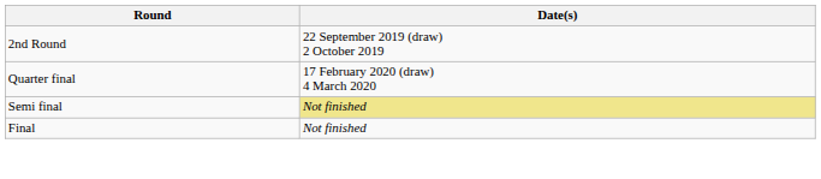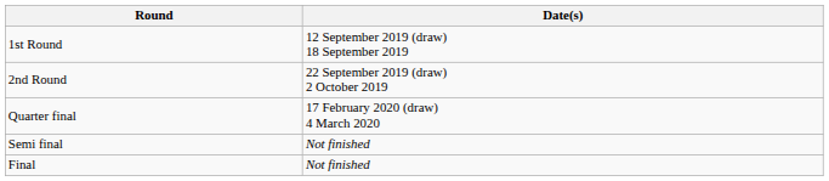+ row: 1st Round | 12 September 2019 (draw) 18 September 2019
Semi final | Date(s): khaki background -> no background
